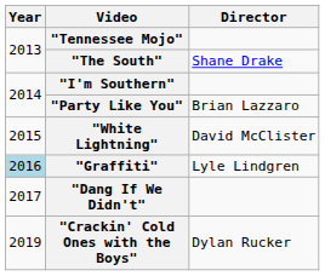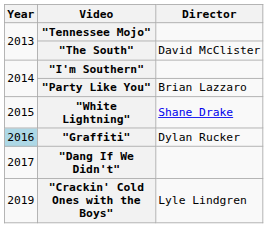"The South" | Director: Shane Drake -> David McClister
"White Lightning" | Director: David McClister -> Shane Drake
"Graffiti" | Director: Lyle Lindgren -> Dylan Rucker
"Crackin' Cold Ones with the Boys" | Director: Dylan Rucker -> Lyle Lindgren
